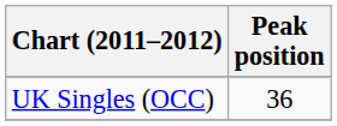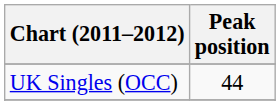UK Singles (OCC) | Peak position: 36 -> 44
